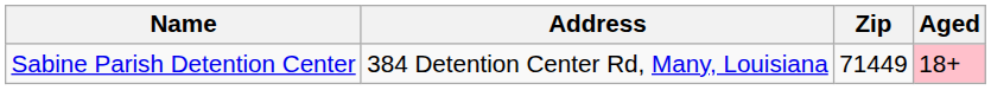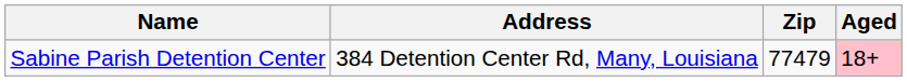Sabine Parish Detention Center | Zip: 71449 -> 77479
